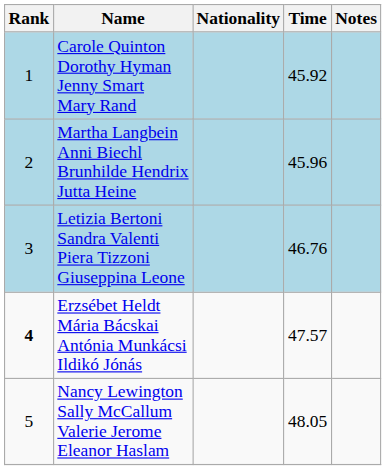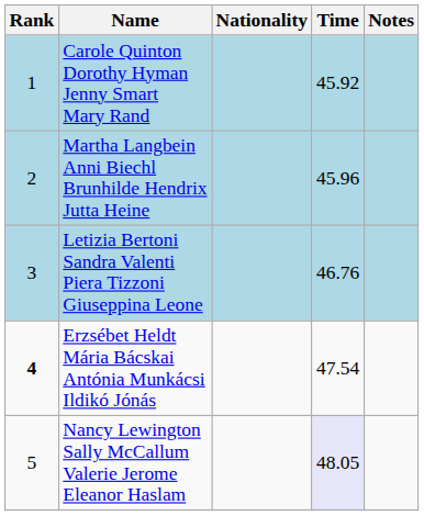Erzsébet Heldt Mária Bácskai Antónia Munkácsi Ildikó Jónás | Time: 47.57 -> 47.54
Nancy Lewington Sally McCallum Valerie Jerome Eleanor Haslam | Time: no background -> lavender background
